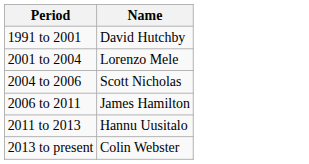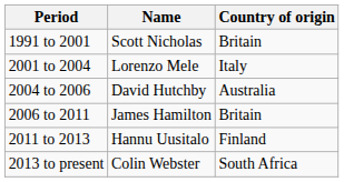+ column: Country of origin | Britain | Italy | Australia | Britain | Finland | South Africa
1991 to 2001 | Name: David Hutchby -> Scott Nicholas
2004 to 2006 | Name: Scott Nicholas -> David Hutchby
